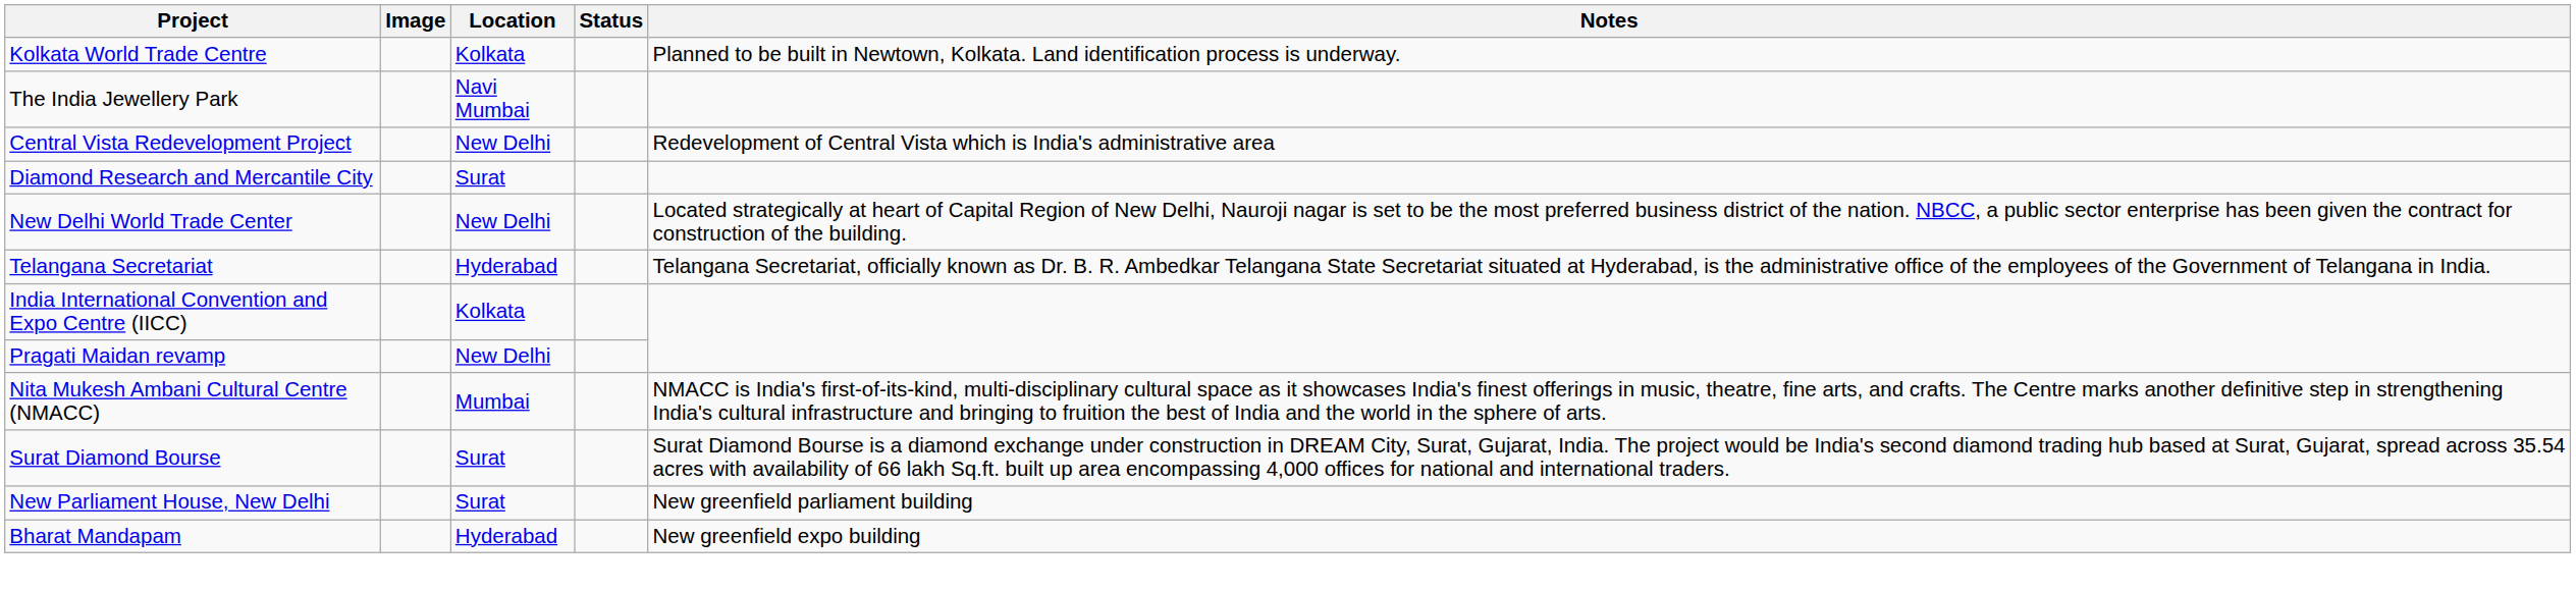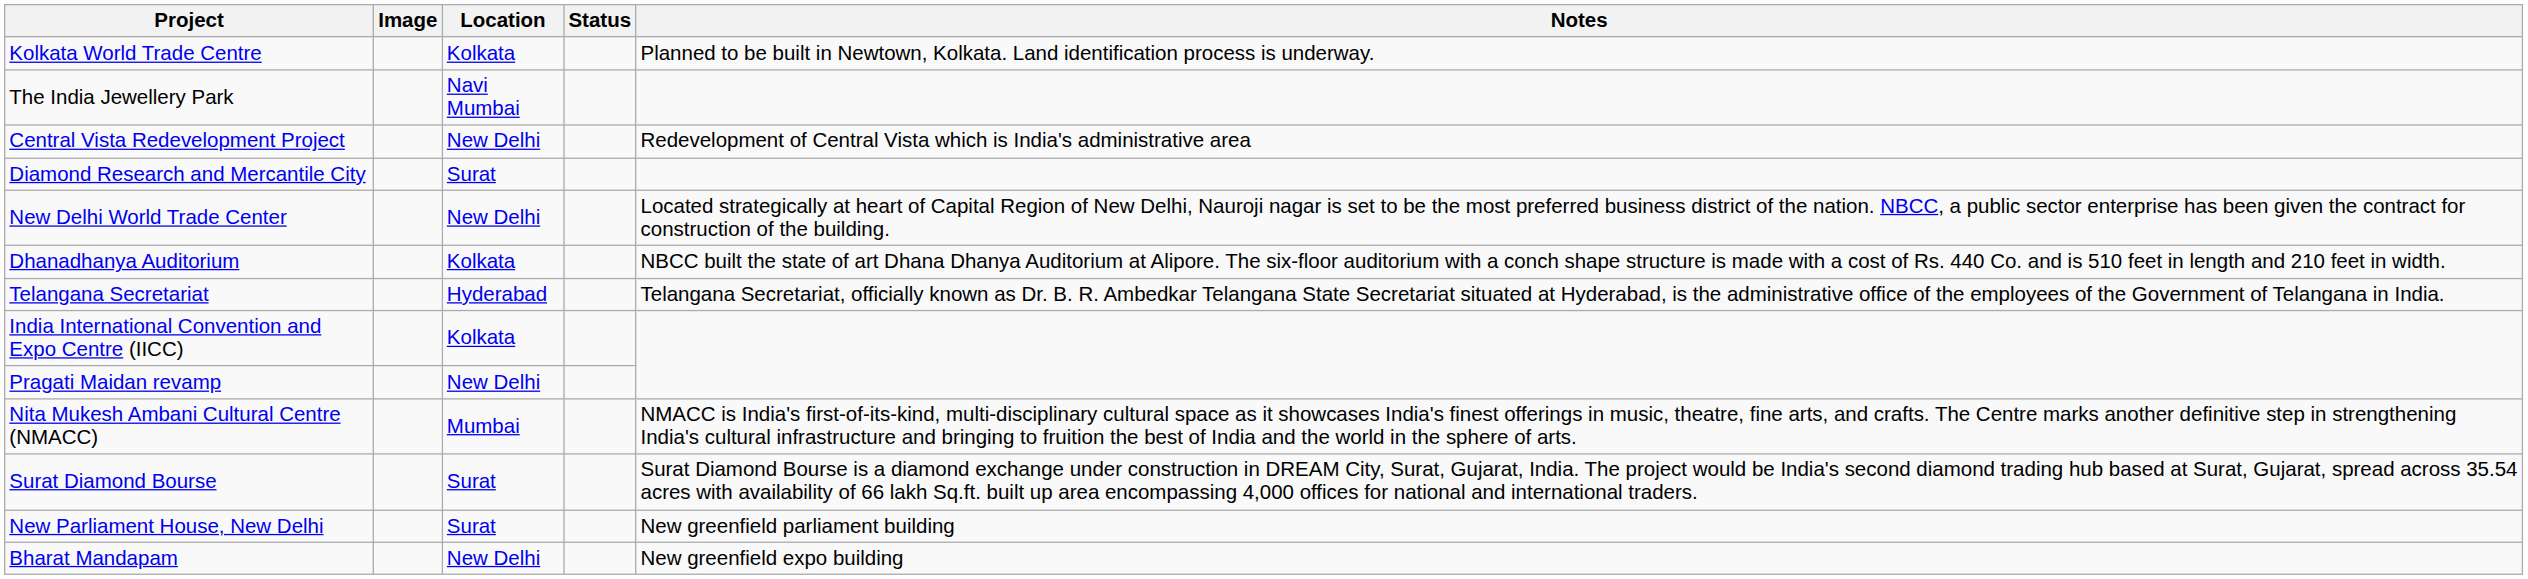+ row: Dhanadhanya Auditorium | Kolkata | NBCC built the state of art Dhana Dhanya Auditorium at Alipore. The six-floor auditorium with a conch shape structure is made with a cost of Rs. 440 Co. and is 510 feet in length and 210 feet in width.
Bharat Mandapam | Location: Hyderabad -> New Delhi
